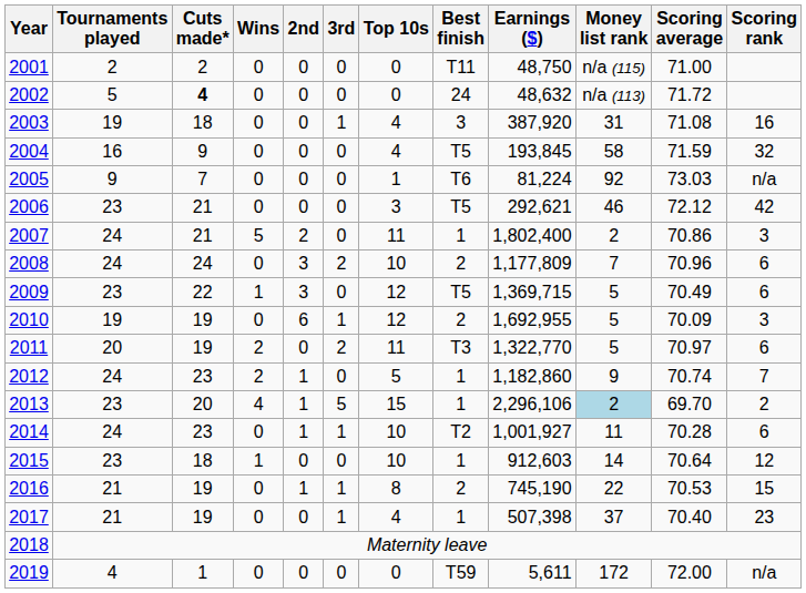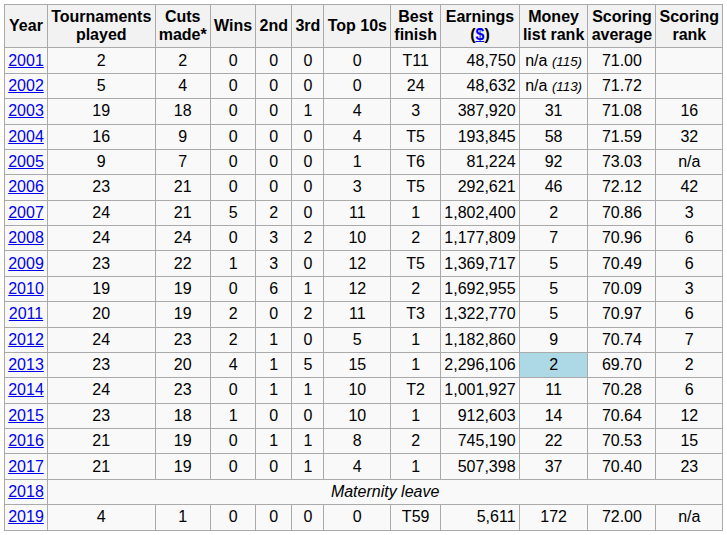2002 | Cuts made*: bold -> normal
2009 | Earnings ($): 1,369,715 -> 1,369,717
